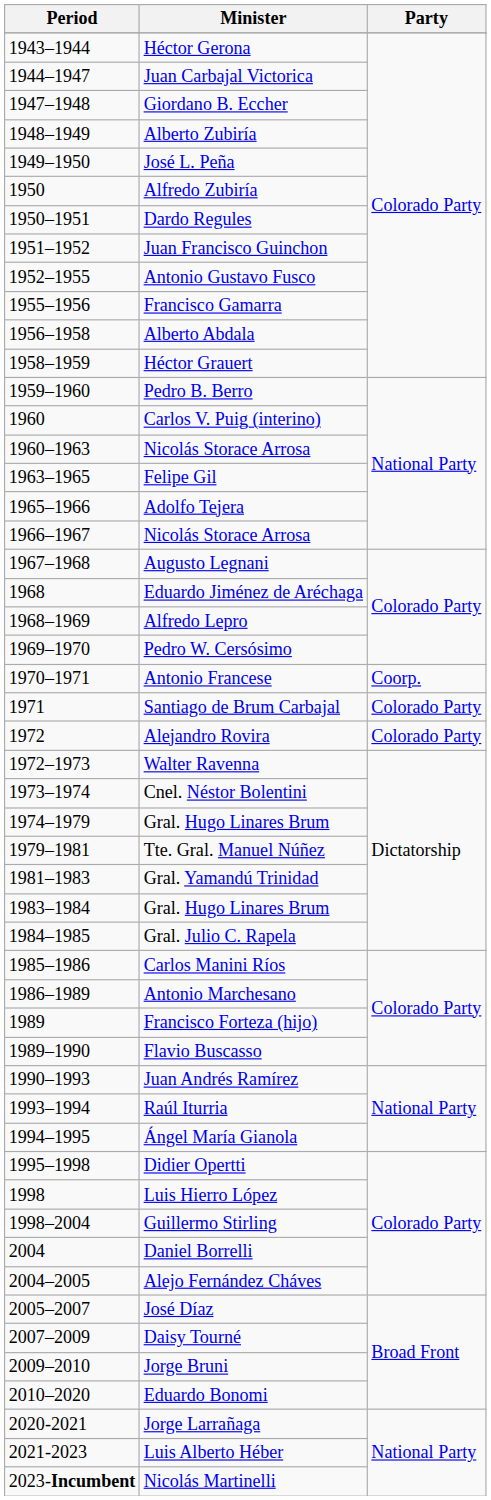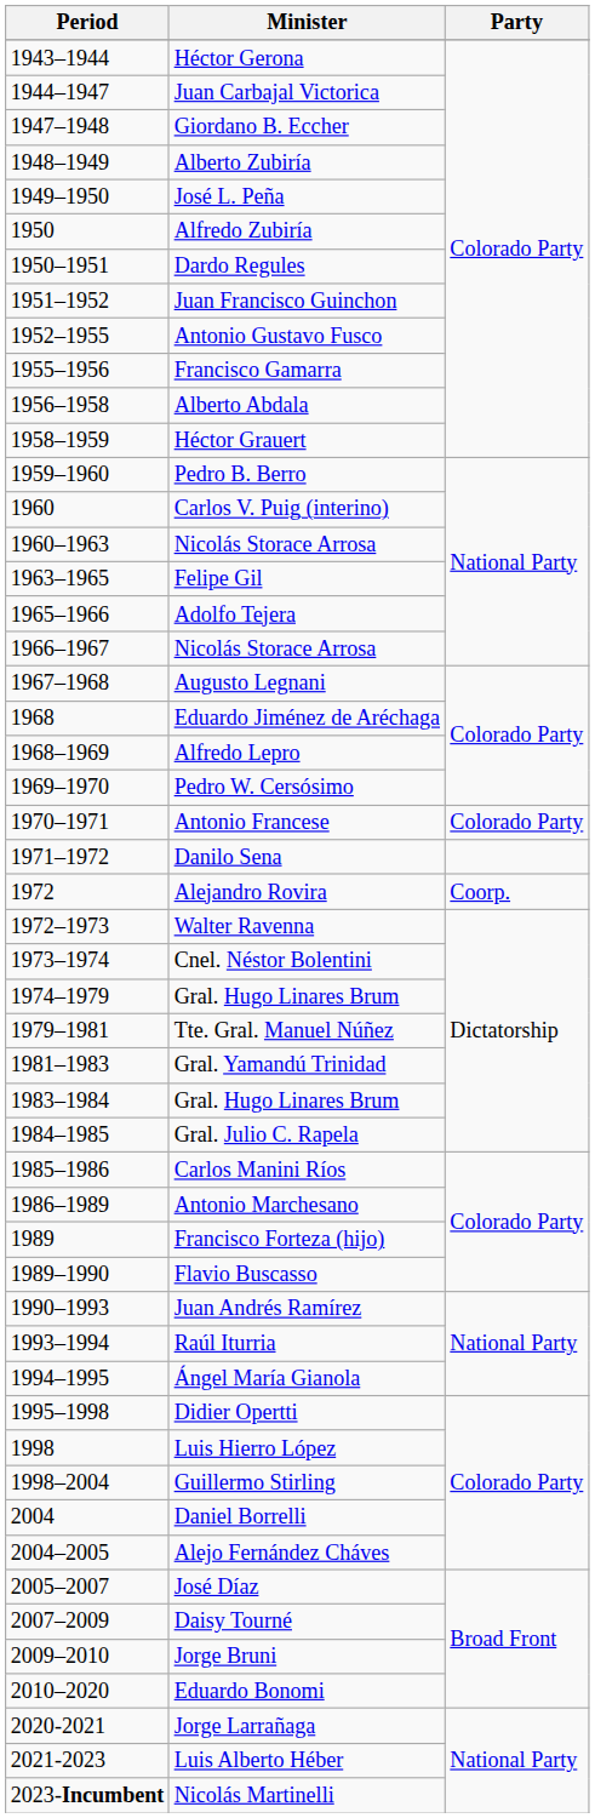Antonio Francese | Party: Coorp. -> Colorado Party
- row: 1971 | Santiago de Brum Carbajal | Colorado Party
+ row: 1971–1972 | Danilo Sena
Alejandro Rovira | Party: Colorado Party -> Coorp.
